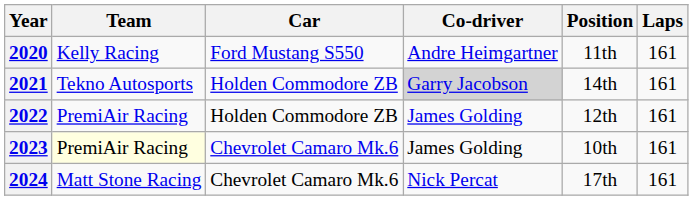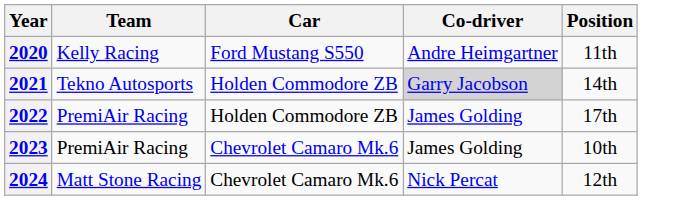- column: Laps | 161 | 161 | 161 | 161 | 161
2022 | Position: 12th -> 17th
2023 | Team: lightyellow background -> no background
2024 | Position: 17th -> 12th
